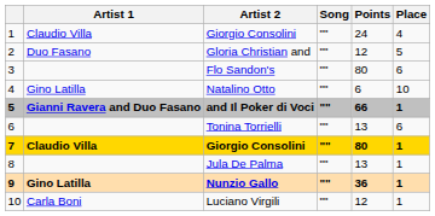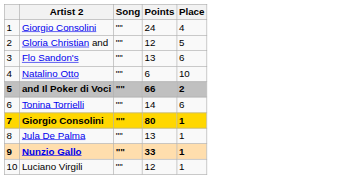- column: Artist 1 | Claudio Villa | Duo Fasano | Gino Latilla | Gianni Ravera and Duo Fasano | Claudio Villa | Gino Latilla | Carla Boni
Flo Sandon's | Points: 80 -> 13
and Il Poker di Voci | Place: 1 -> 2
Tonina Torrielli | Points: 13 -> 14
Nunzio Gallo | Points: 36 -> 33
